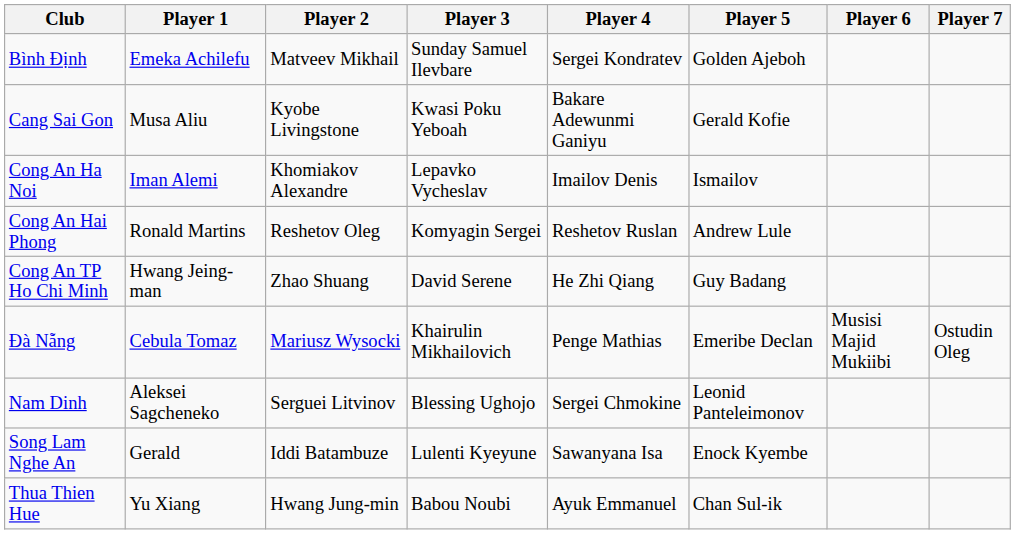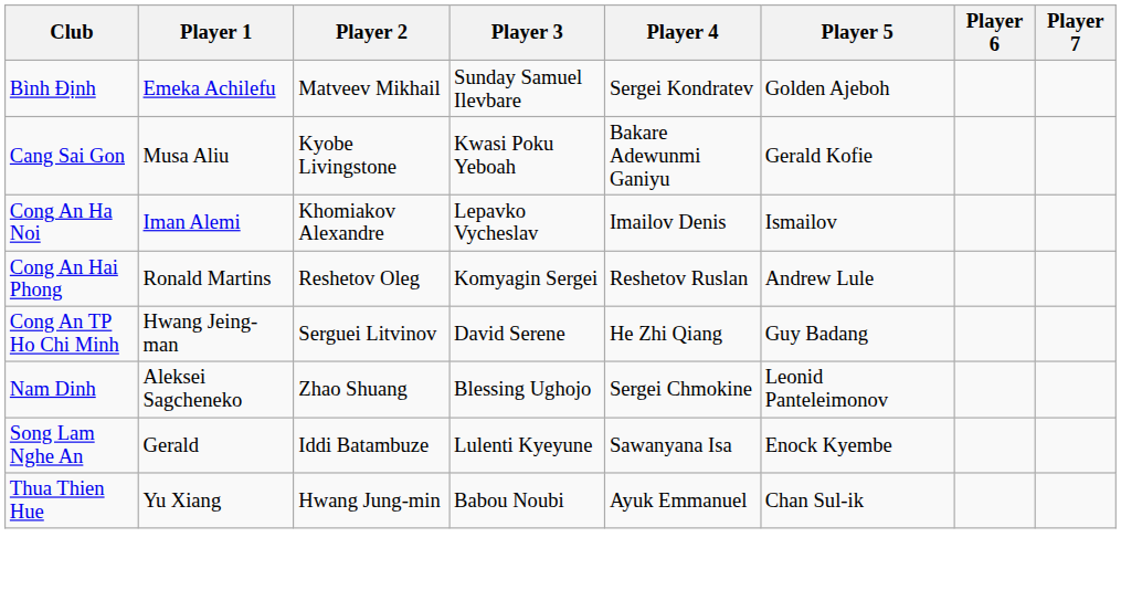Cong An TP Ho Chi Minh | Player 2: Zhao Shuang -> Serguei Litvinov
- row: Đà Nẵng | Cebula Tomaz | Mariusz Wysocki | Khairulin Mikhailovich | Penge Mathias | Emeribe Declan | Musisi Majid Mukiibi | Ostudin Oleg
Nam Dinh | Player 2: Serguei Litvinov -> Zhao Shuang
